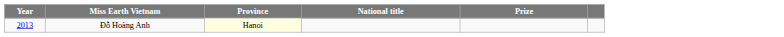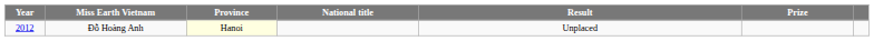+ column: Result | Unplaced
Đỗ Hoàng Anh | Year: 2013 -> 2012
